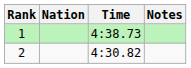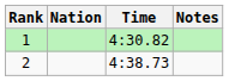1 | Time: 4:38.73 -> 4:30.82
2 | Time: 4:30.82 -> 4:38.73
